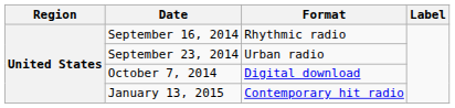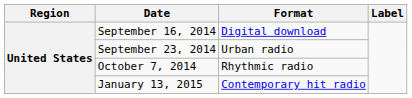September 16, 2014 | Format: Rhythmic radio -> Digital download
October 7, 2014 | Format: Digital download -> Rhythmic radio
